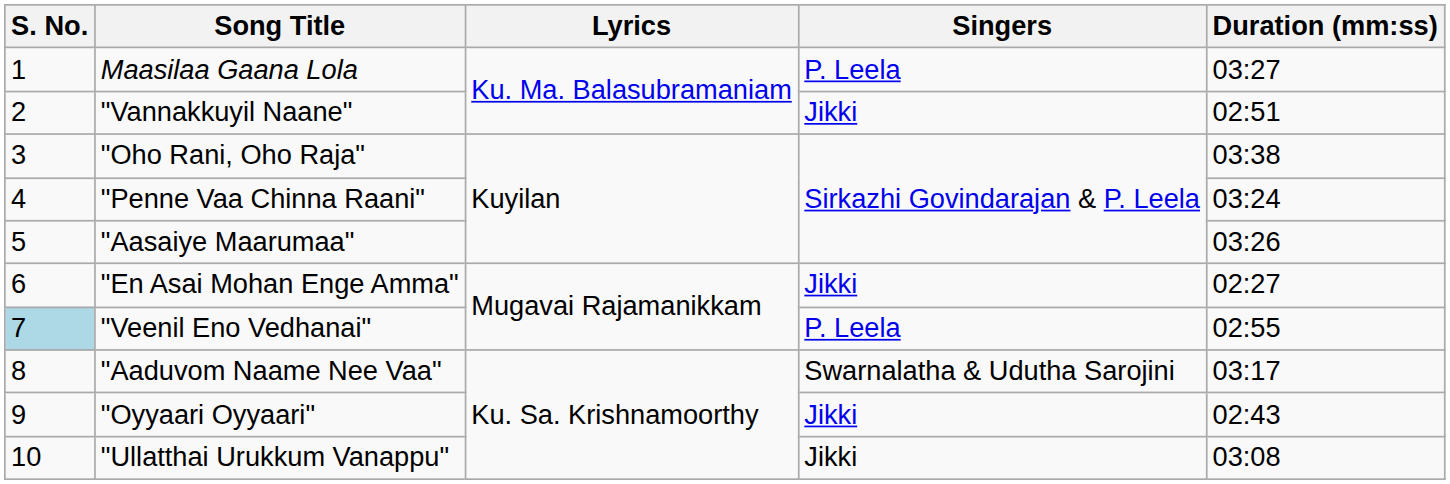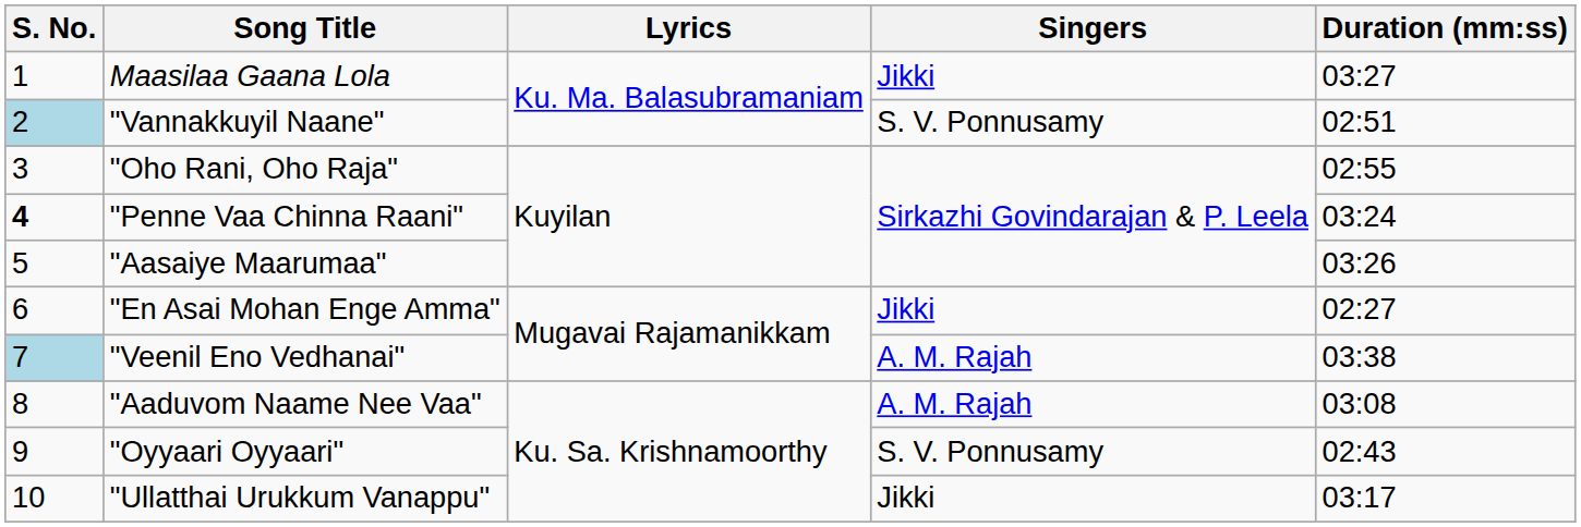Maasilaa Gaana Lola | Singers: P. Leela -> Jikki
"Vannakkuyil Naane" | S. No.: no background -> lightblue background
"Vannakkuyil Naane" | Singers: Jikki -> S. V. Ponnusamy
"Oho Rani, Oho Raja" | Duration (mm:ss): 03:38 -> 02:55
"Penne Vaa Chinna Raani" | S. No.: normal -> bold
"Veenil Eno Vedhanai" | Singers: P. Leela -> A. M. Rajah
"Veenil Eno Vedhanai" | Duration (mm:ss): 02:55 -> 03:38
"Aaduvom Naame Nee Vaa" | Singers: Swarnalatha & Udutha Sarojini -> A. M. Rajah
"Aaduvom Naame Nee Vaa" | Duration (mm:ss): 03:17 -> 03:08
"Oyyaari Oyyaari" | Singers: Jikki -> S. V. Ponnusamy
"Ullatthai Urukkum Vanappu" | Duration (mm:ss): 03:08 -> 03:17
